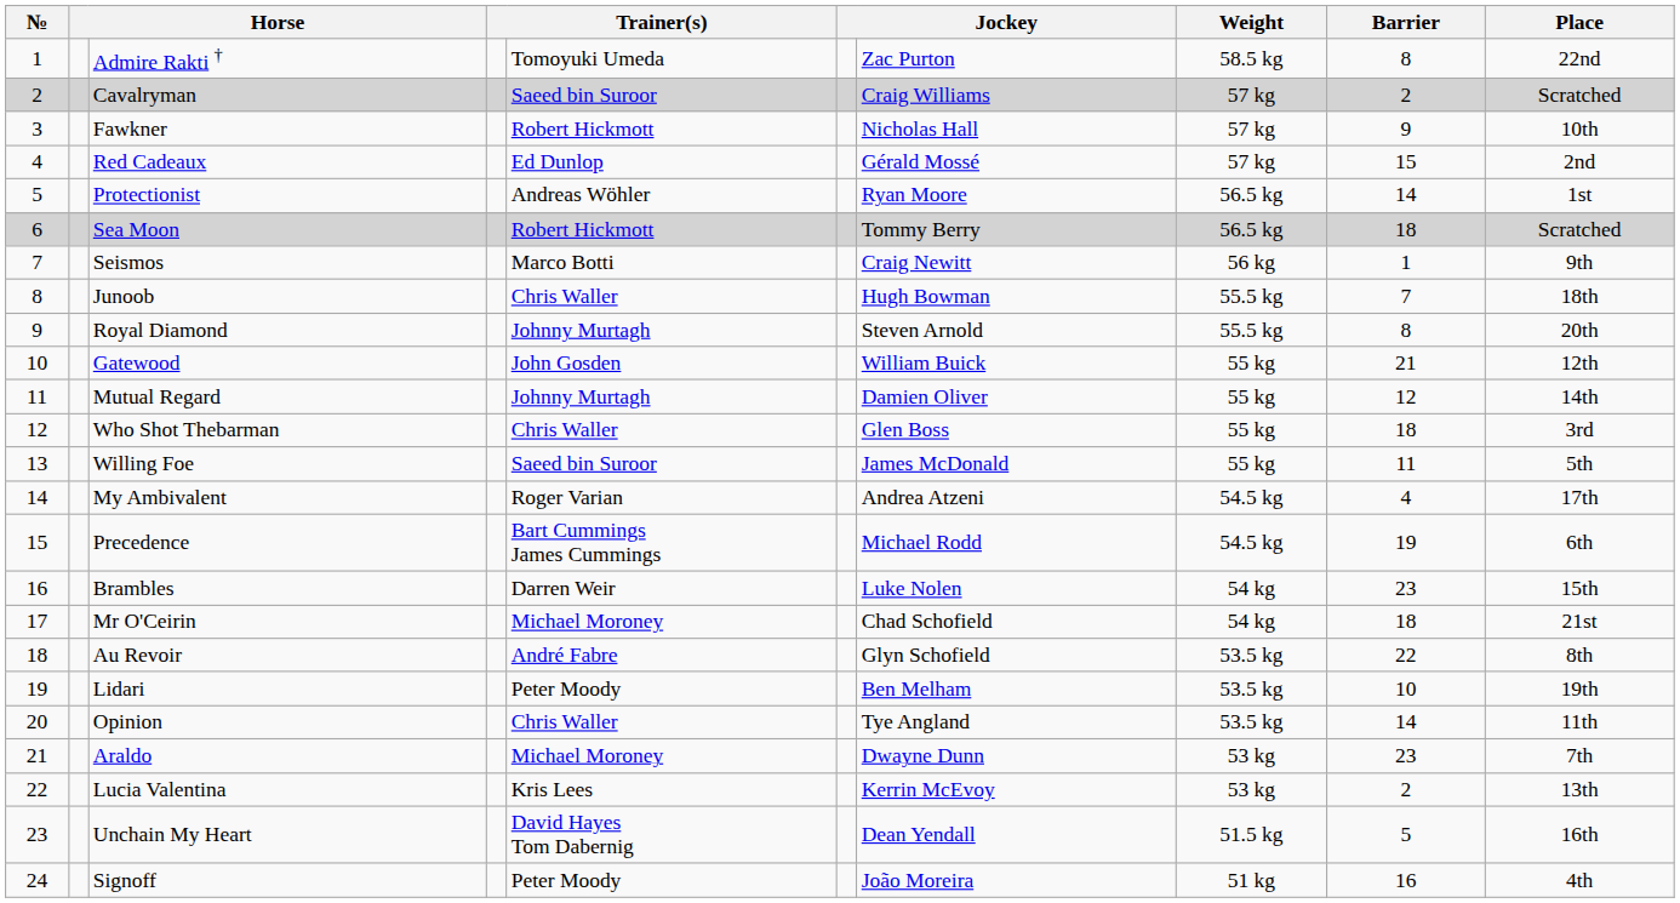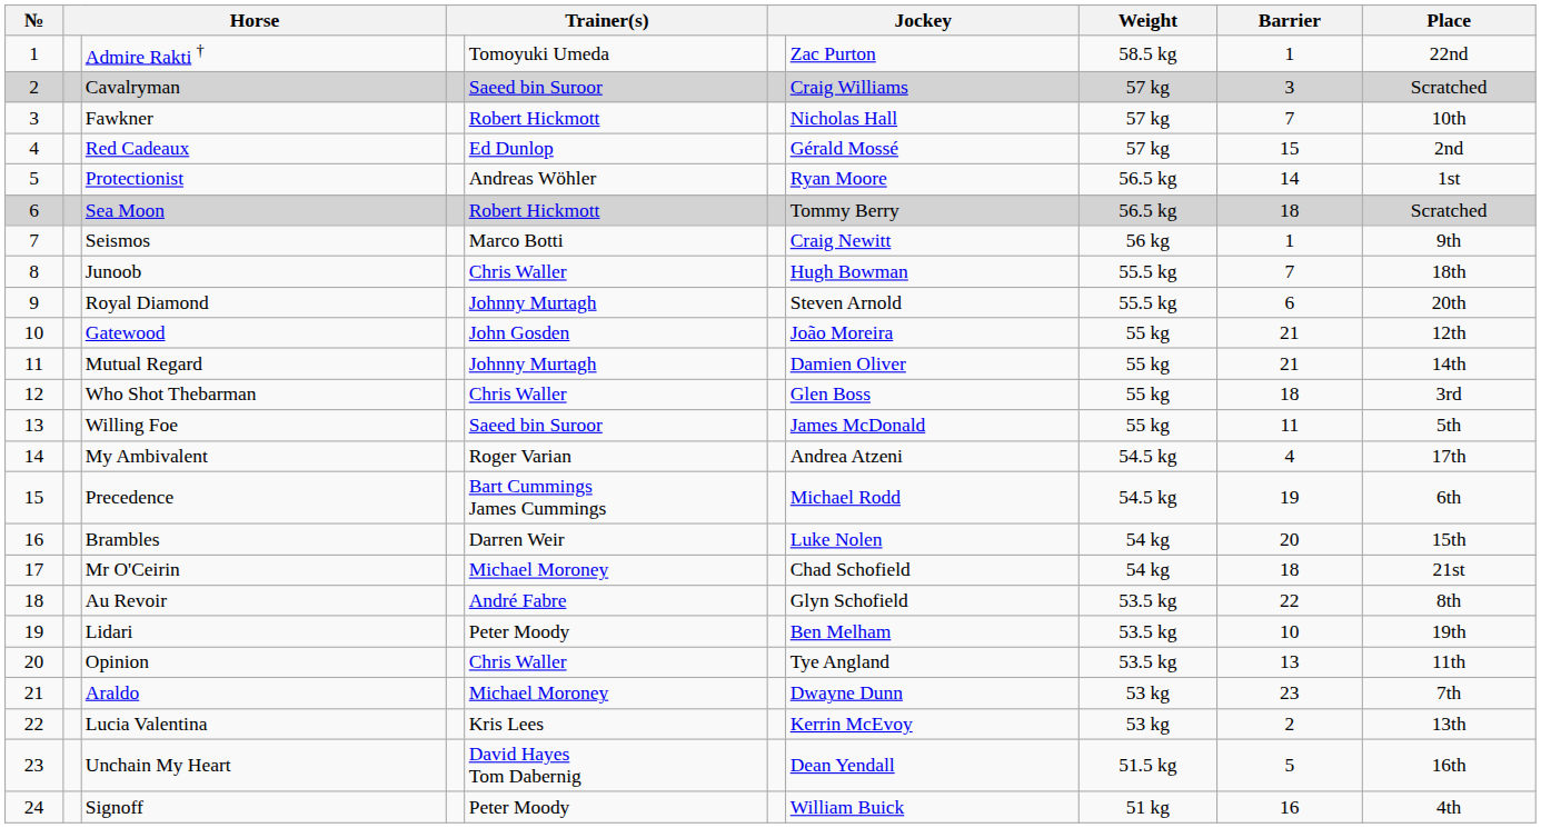Admire Rakti † | Barrier: 8 -> 1
Cavalryman | Barrier: 2 -> 3
Fawkner | Barrier: 9 -> 7
Royal Diamond | Barrier: 8 -> 6
Gatewood | column 7: William Buick -> João Moreira
Mutual Regard | Barrier: 12 -> 21
Brambles | Barrier: 23 -> 20
Opinion | Barrier: 14 -> 13
Signoff | column 7: João Moreira -> William Buick
